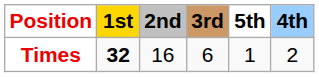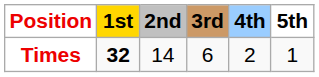columns swapped: 4th <-> 5th
Times | 2nd: 16 -> 14
